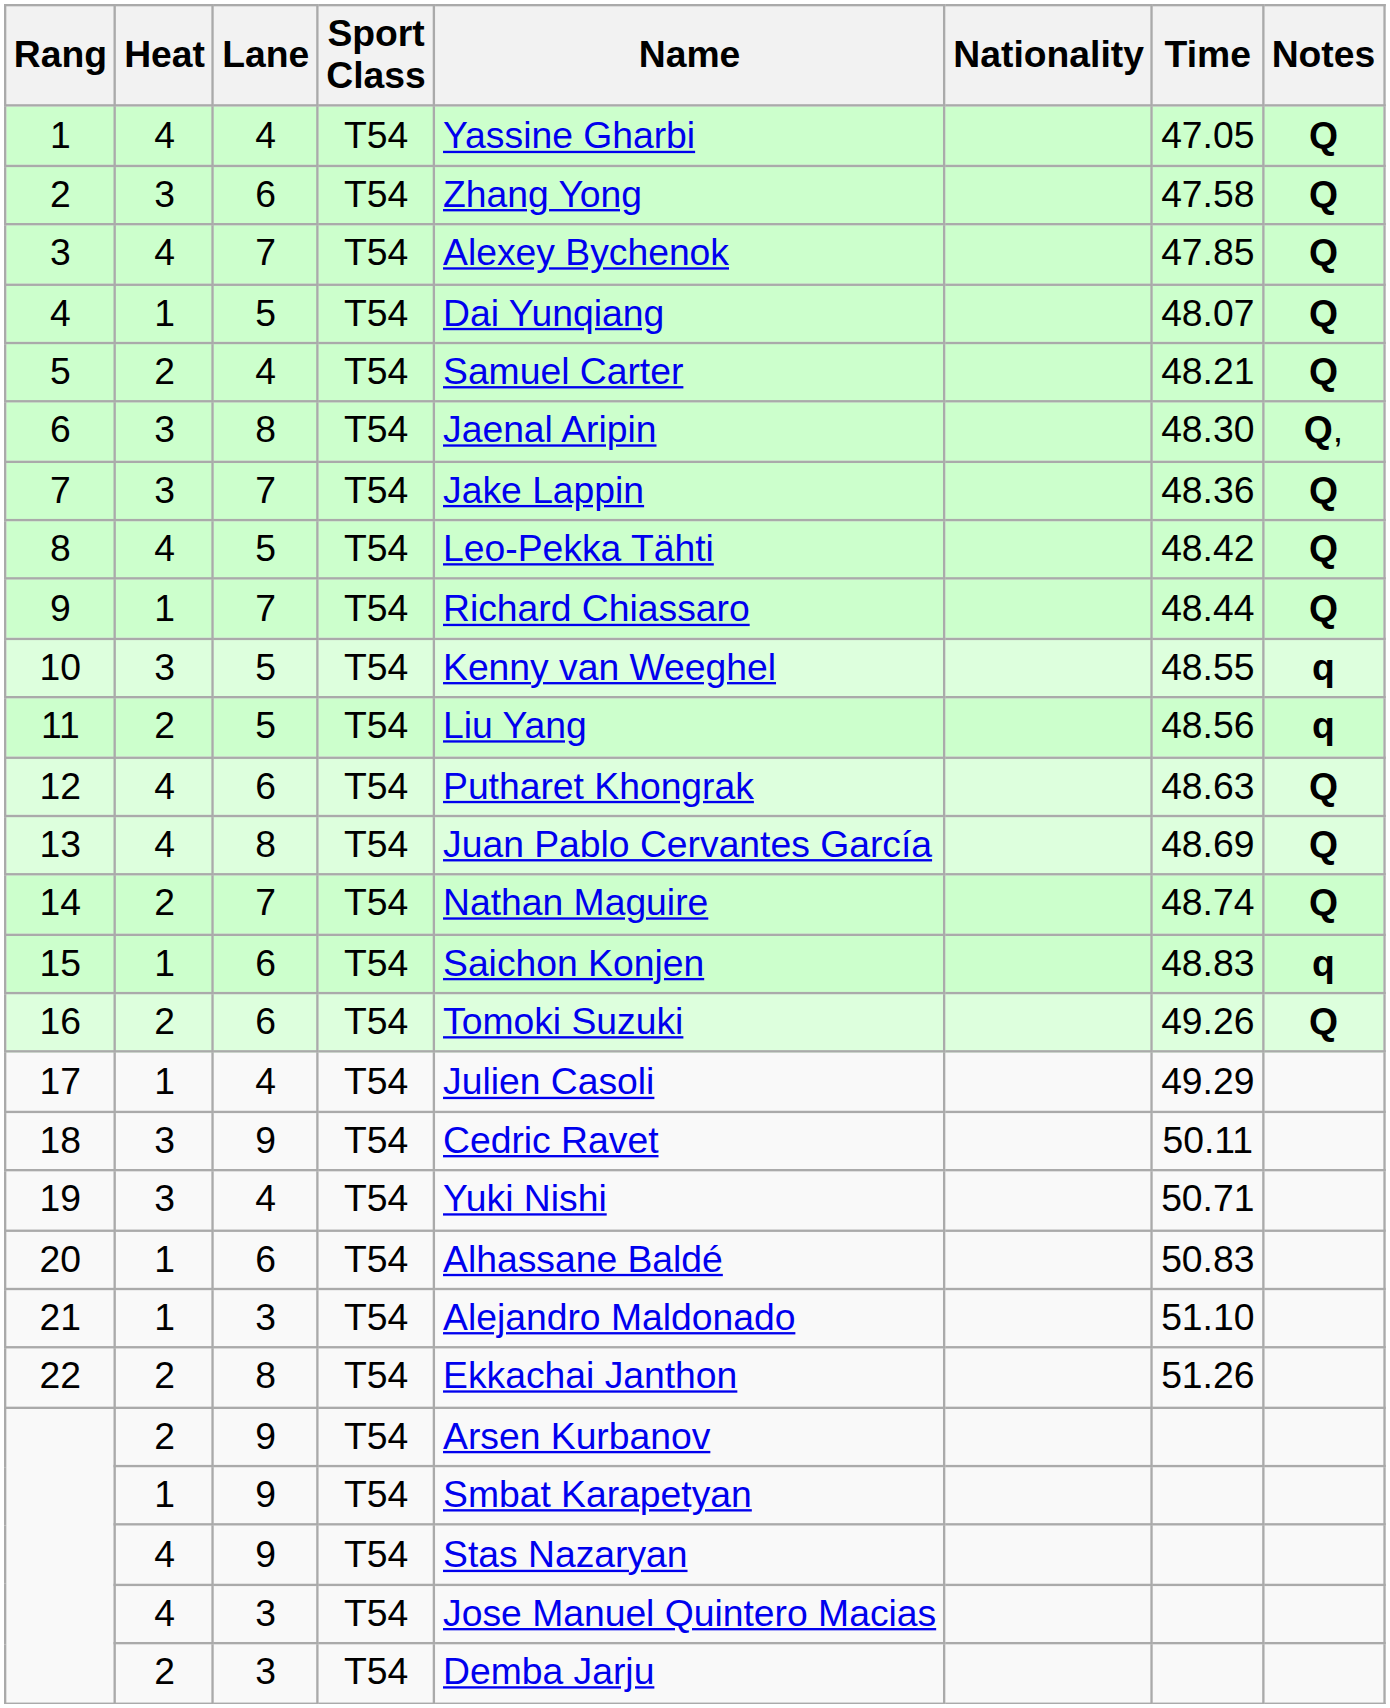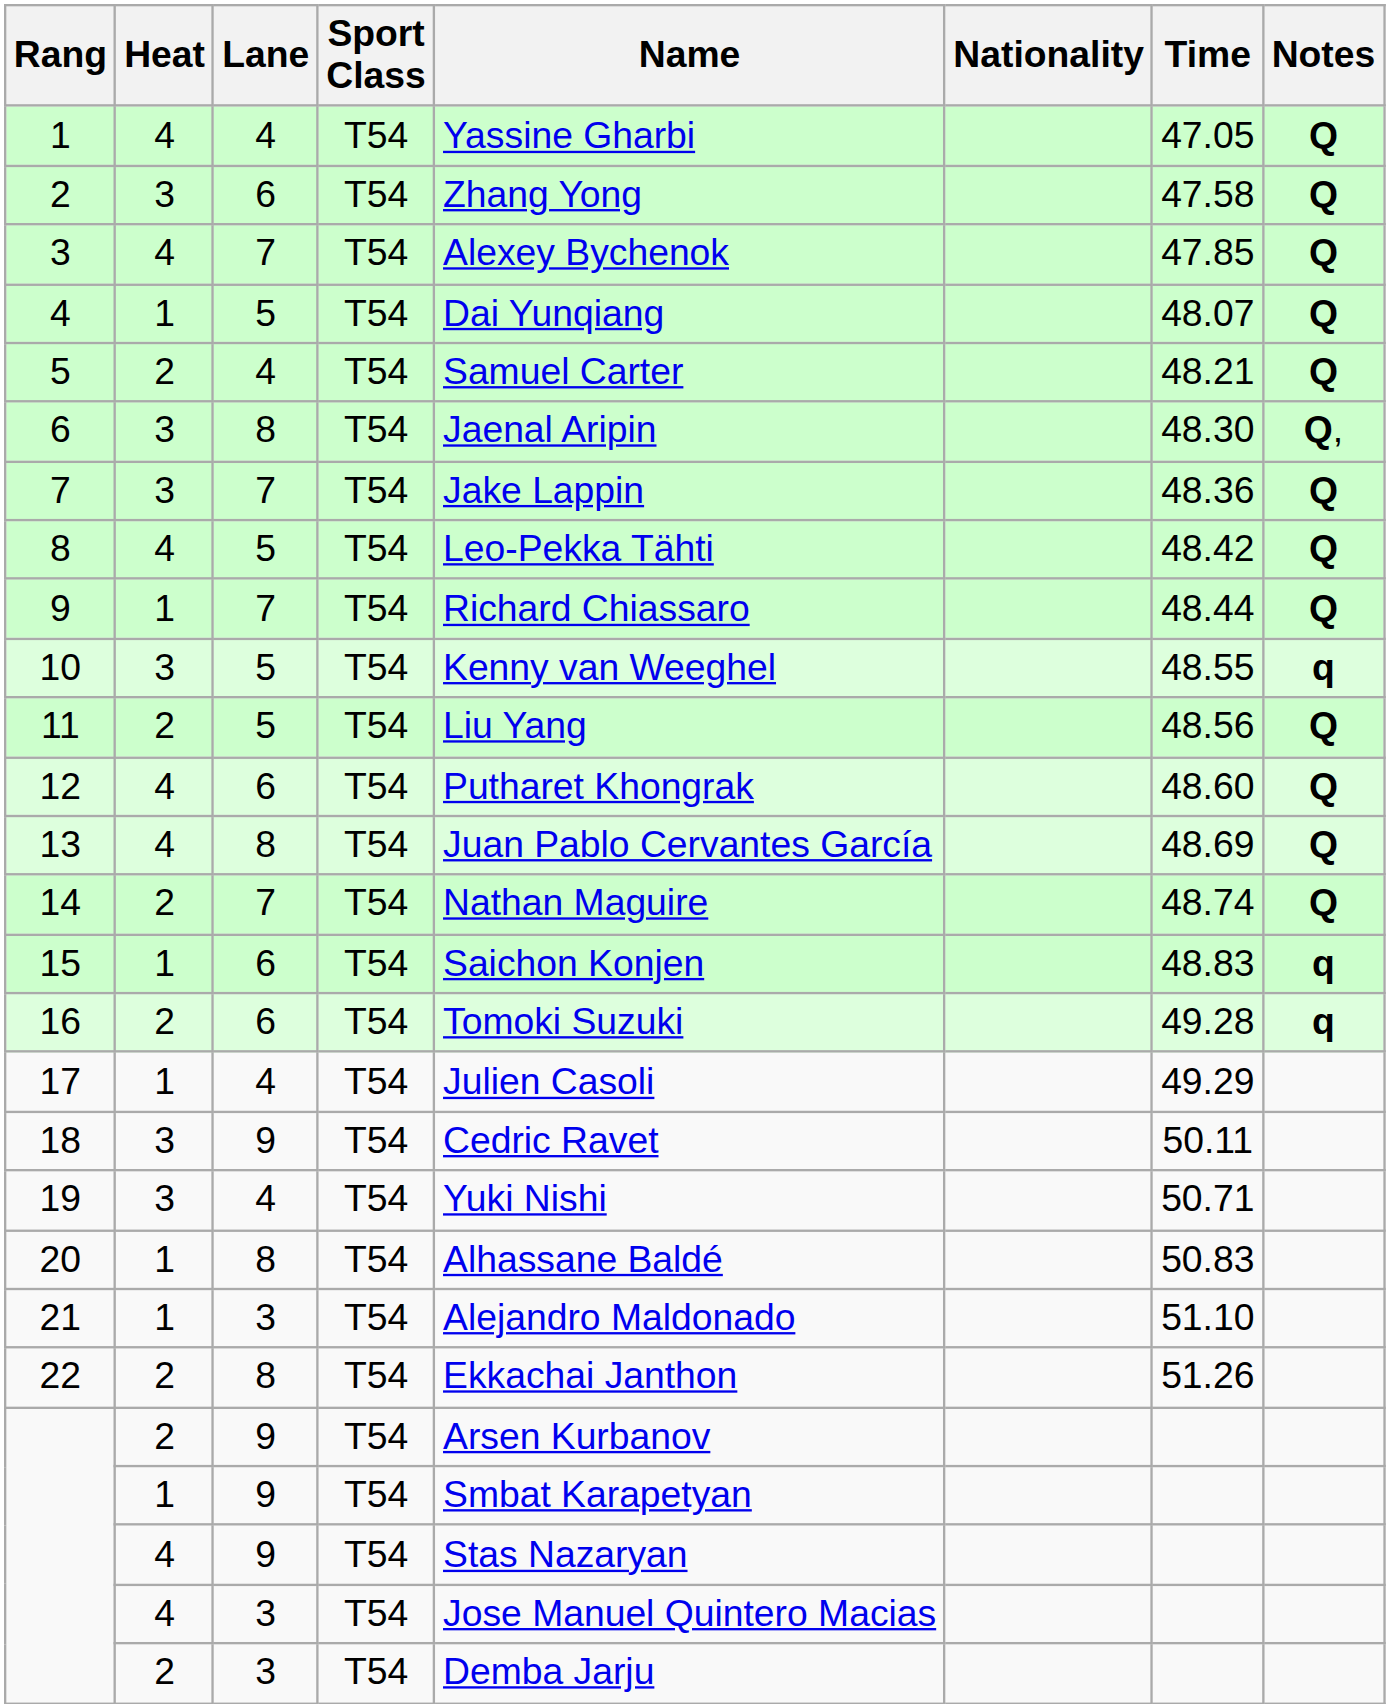11 | Notes: q -> Q
12 | Time: 48.63 -> 48.60
16 | Time: 49.26 -> 49.28
16 | Notes: Q -> q
20 | Lane: 6 -> 8
